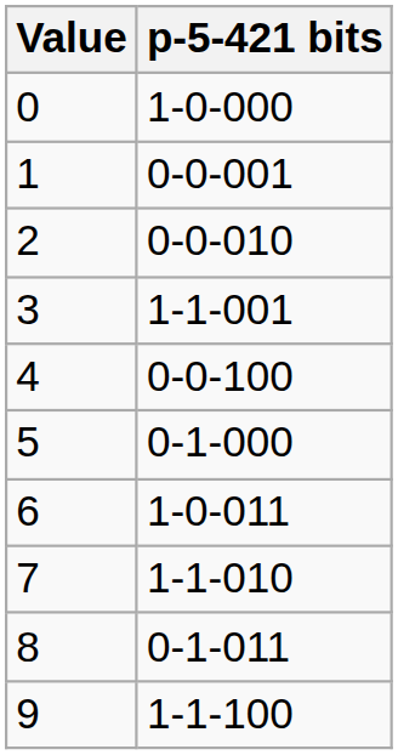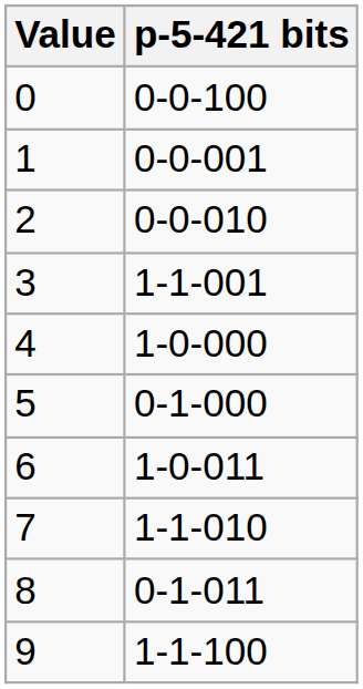0 | p-5-421 bits: 1-0-000 -> 0-0-100
4 | p-5-421 bits: 0-0-100 -> 1-0-000
